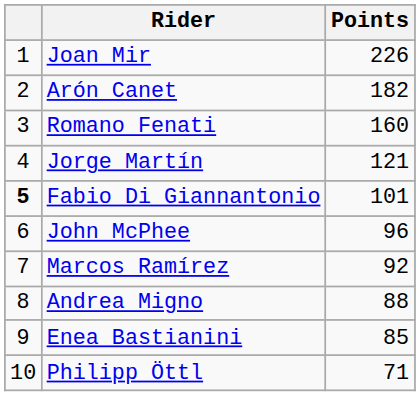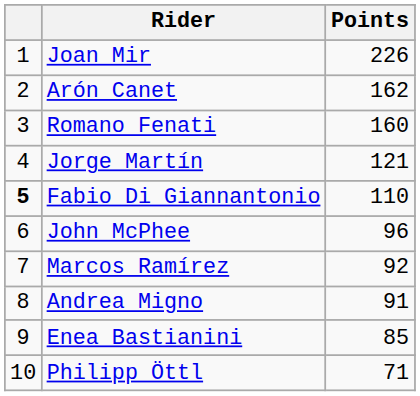Arón Canet | Points: 182 -> 162
Fabio Di Giannantonio | Points: 101 -> 110
Andrea Migno | Points: 88 -> 91
